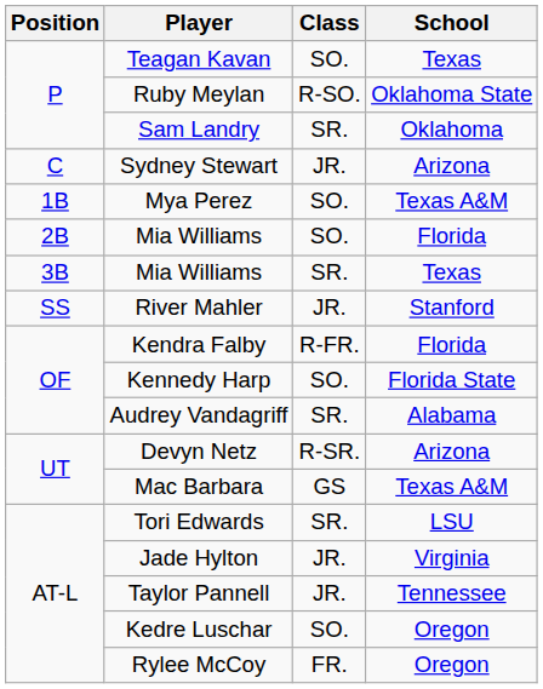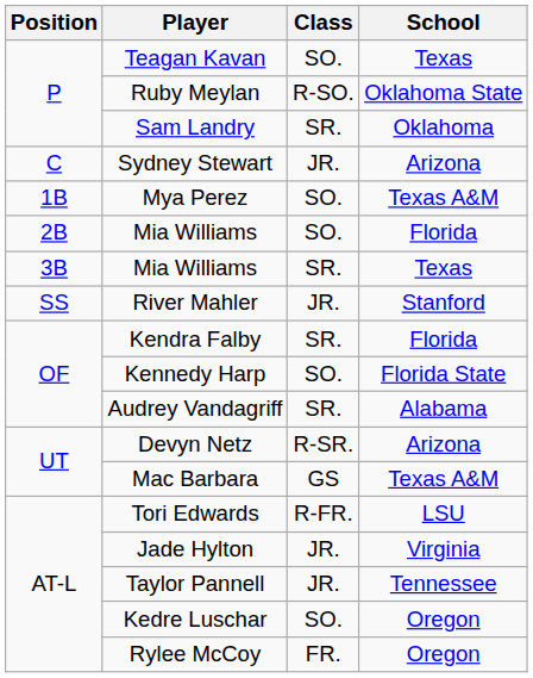Kendra Falby | Class: R-FR. -> SR.
Tori Edwards | Class: SR. -> R-FR.
